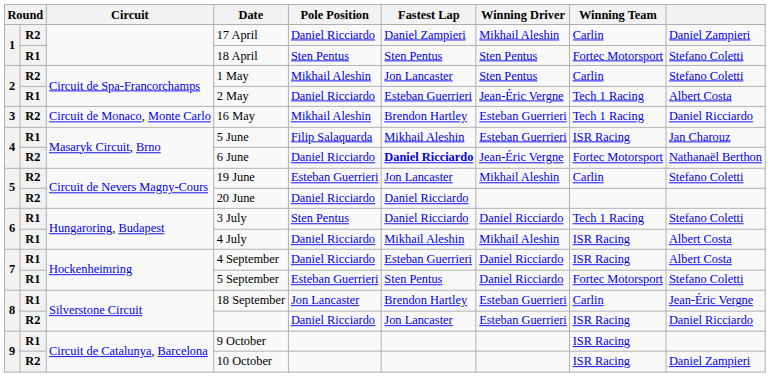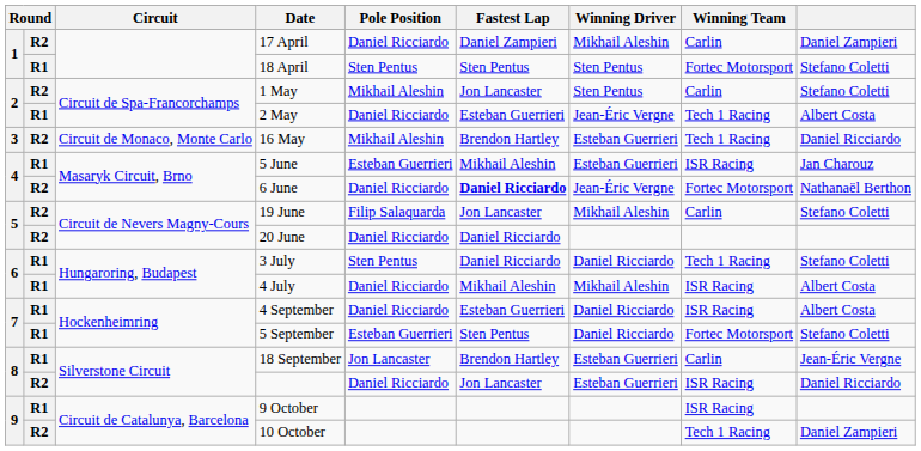5 June | Pole Position: Filip Salaquarda -> Esteban Guerrieri
19 June | Pole Position: Esteban Guerrieri -> Filip Salaquarda
10 October | Winning Team: ISR Racing -> Tech 1 Racing
